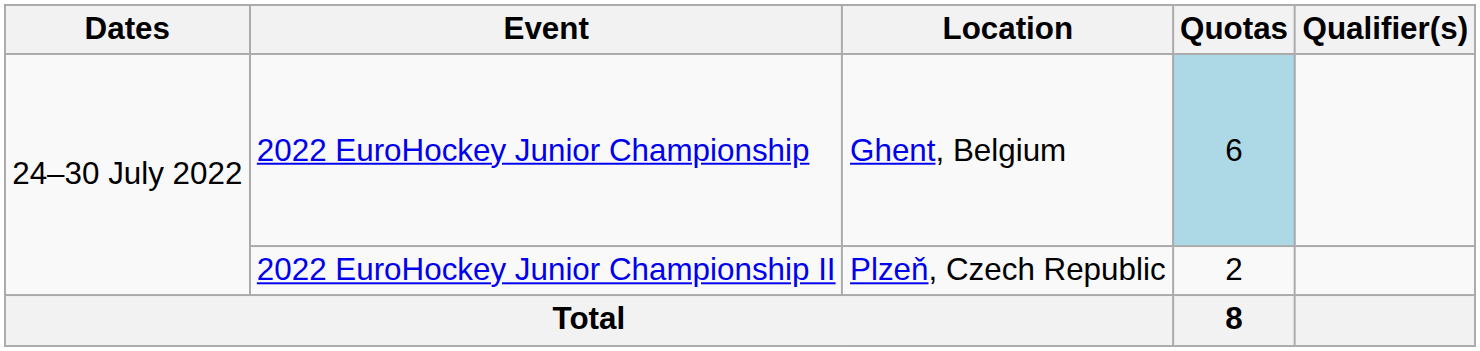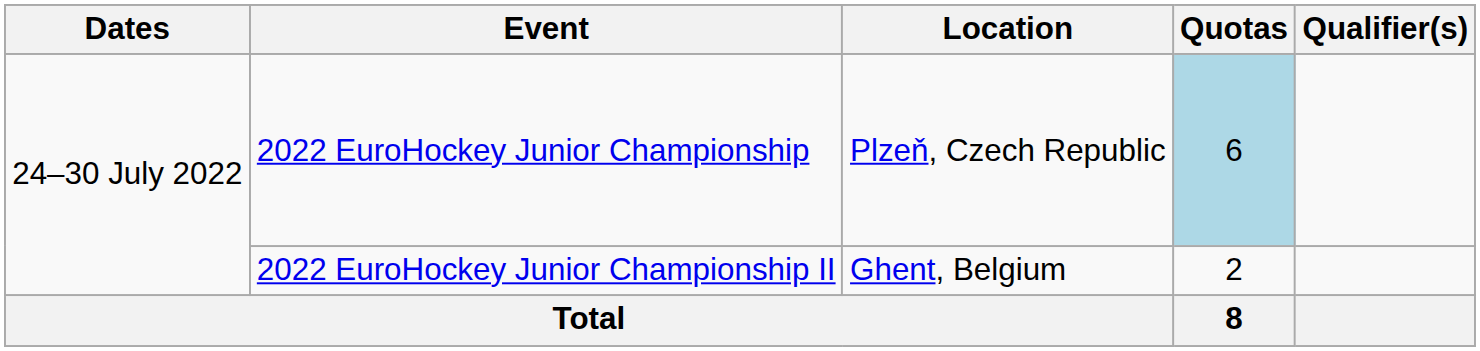2022 EuroHockey Junior Championship | Location: Ghent, Belgium -> Plzeň, Czech Republic
2022 EuroHockey Junior Championship II | Location: Plzeň, Czech Republic -> Ghent, Belgium
